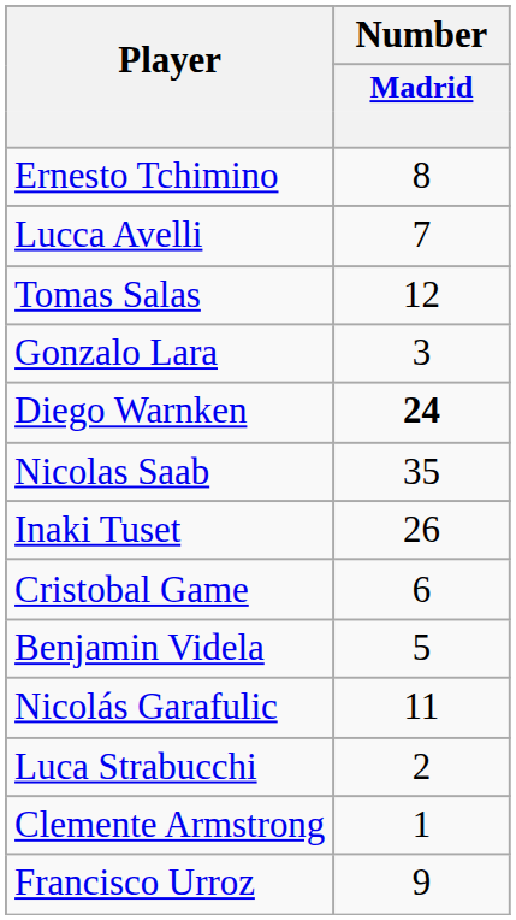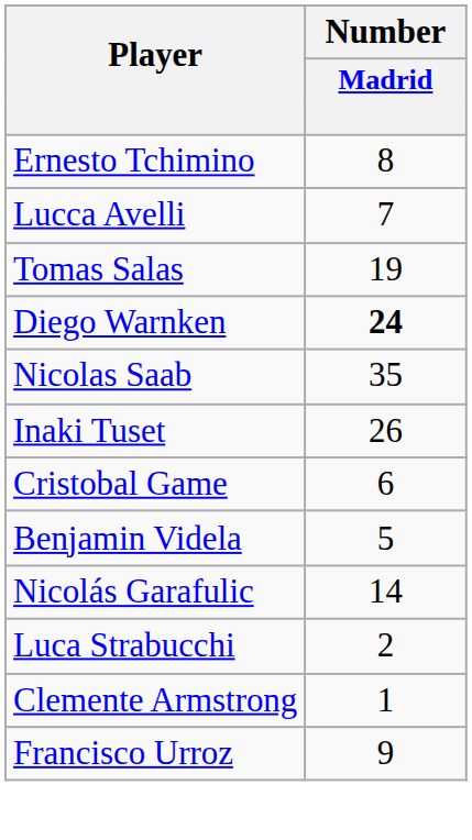Tomas Salas | Number / Madrid: 12 -> 19
- row: Gonzalo Lara | 3
Nicolás Garafulic | Number / Madrid: 11 -> 14
